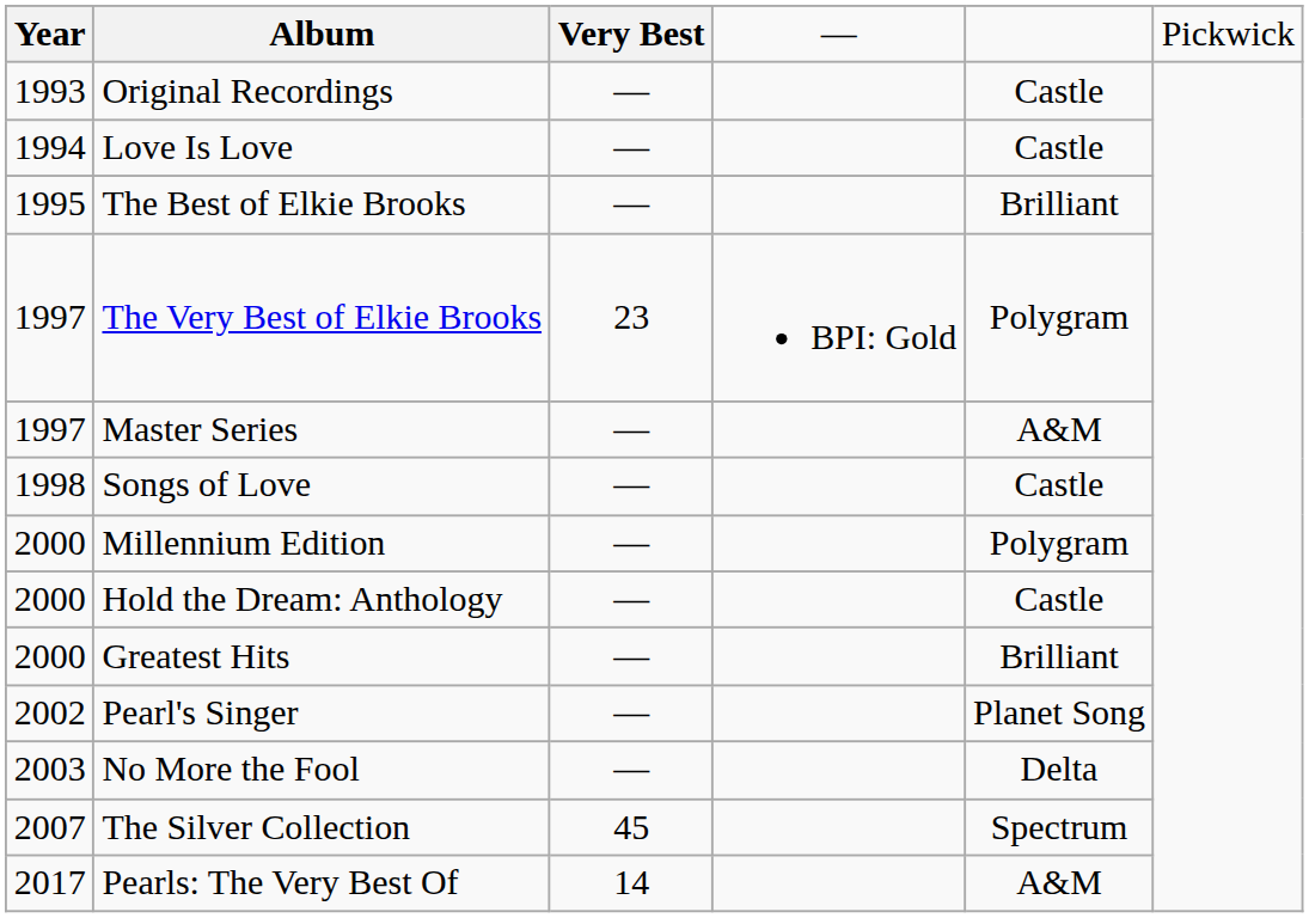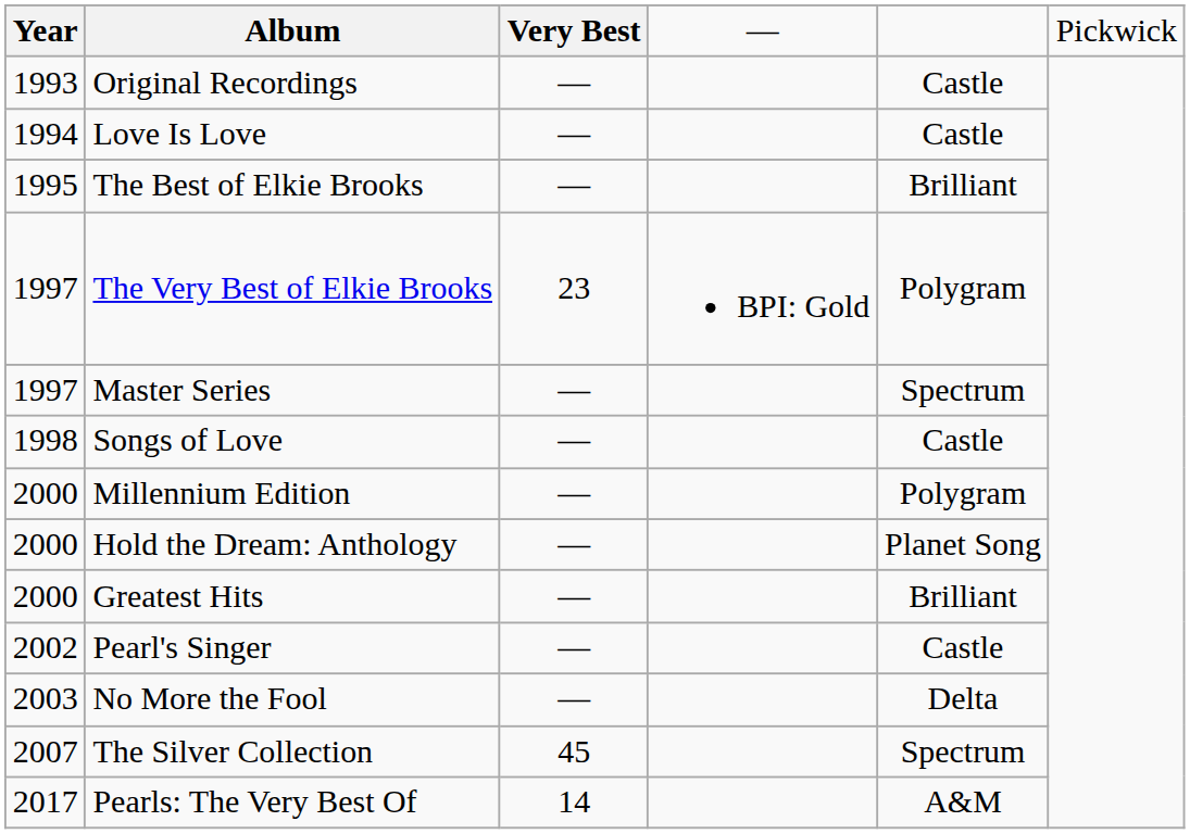Master Series | column 5: A&M -> Spectrum
Hold the Dream: Anthology | column 5: Castle -> Planet Song
Pearl's Singer | column 5: Planet Song -> Castle
